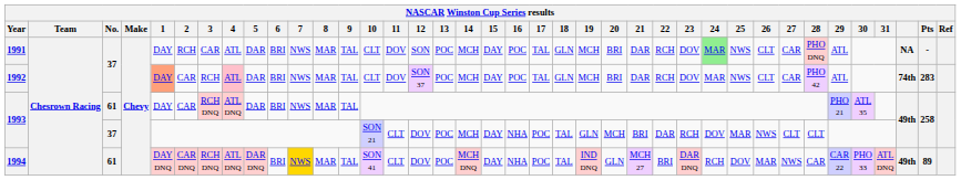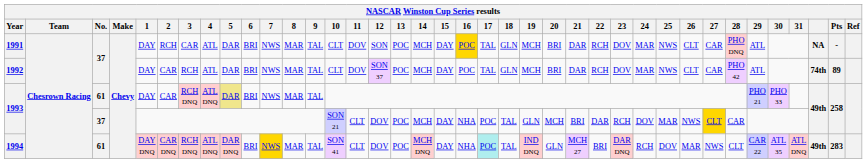1991 | 16: no background -> gold background
1991 | 24: lightgreen background -> no background
1992 | 1: lightsalmon background -> no background
1992 | 4: pink background -> no background
1992 | Pts: 283 -> 89
1993 / 61 | 5: no background -> khaki background
1993 / 61 | 30: ATL 35 -> PHO 33
1993 / 37 | 27: no background -> gold background
1993 / 37 | 28: CLT -> CAR
1994 | 17: no background -> paleturquoise background
1994 | 28: CAR -> CLT
1994 | 30: PHO 33 -> ATL 35
1994 | Pts: 89 -> 283
